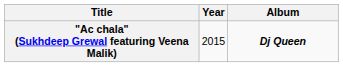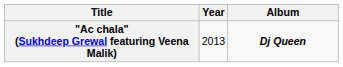"Ac chala" (Sukhdeep Grewal featuring Veena Malik) | Year: 2015 -> 2013
